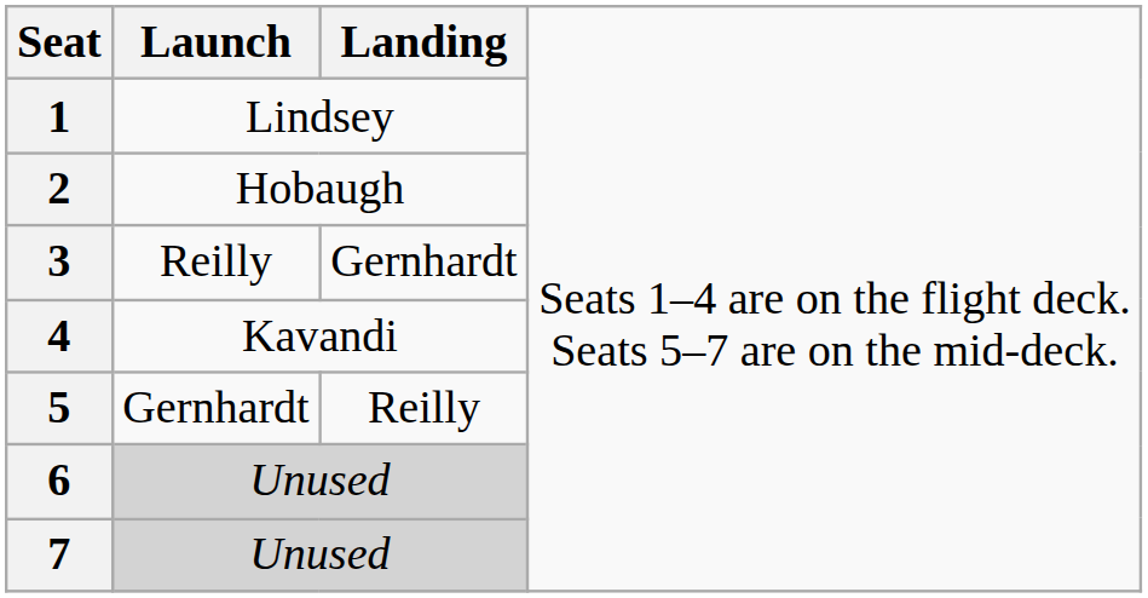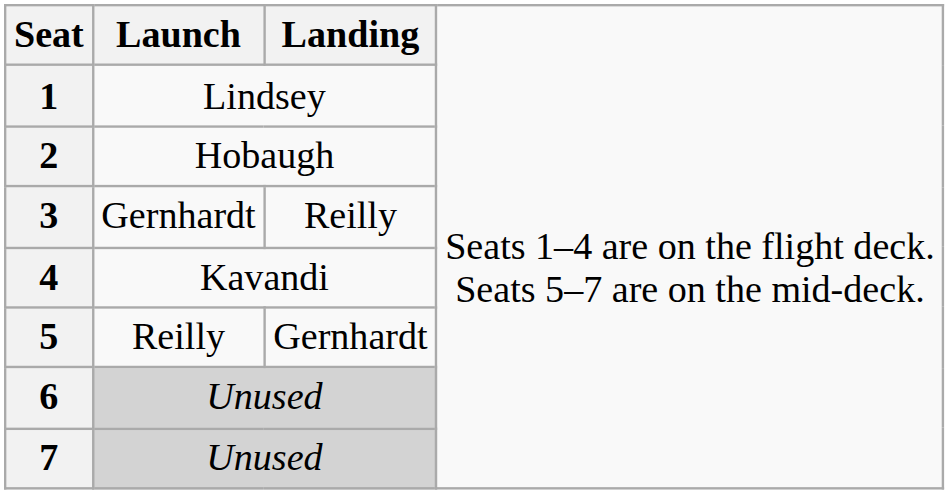3 | column 2: Reilly -> Gernhardt
3 | column 3: Gernhardt -> Reilly
5 | column 2: Gernhardt -> Reilly
5 | column 3: Reilly -> Gernhardt
